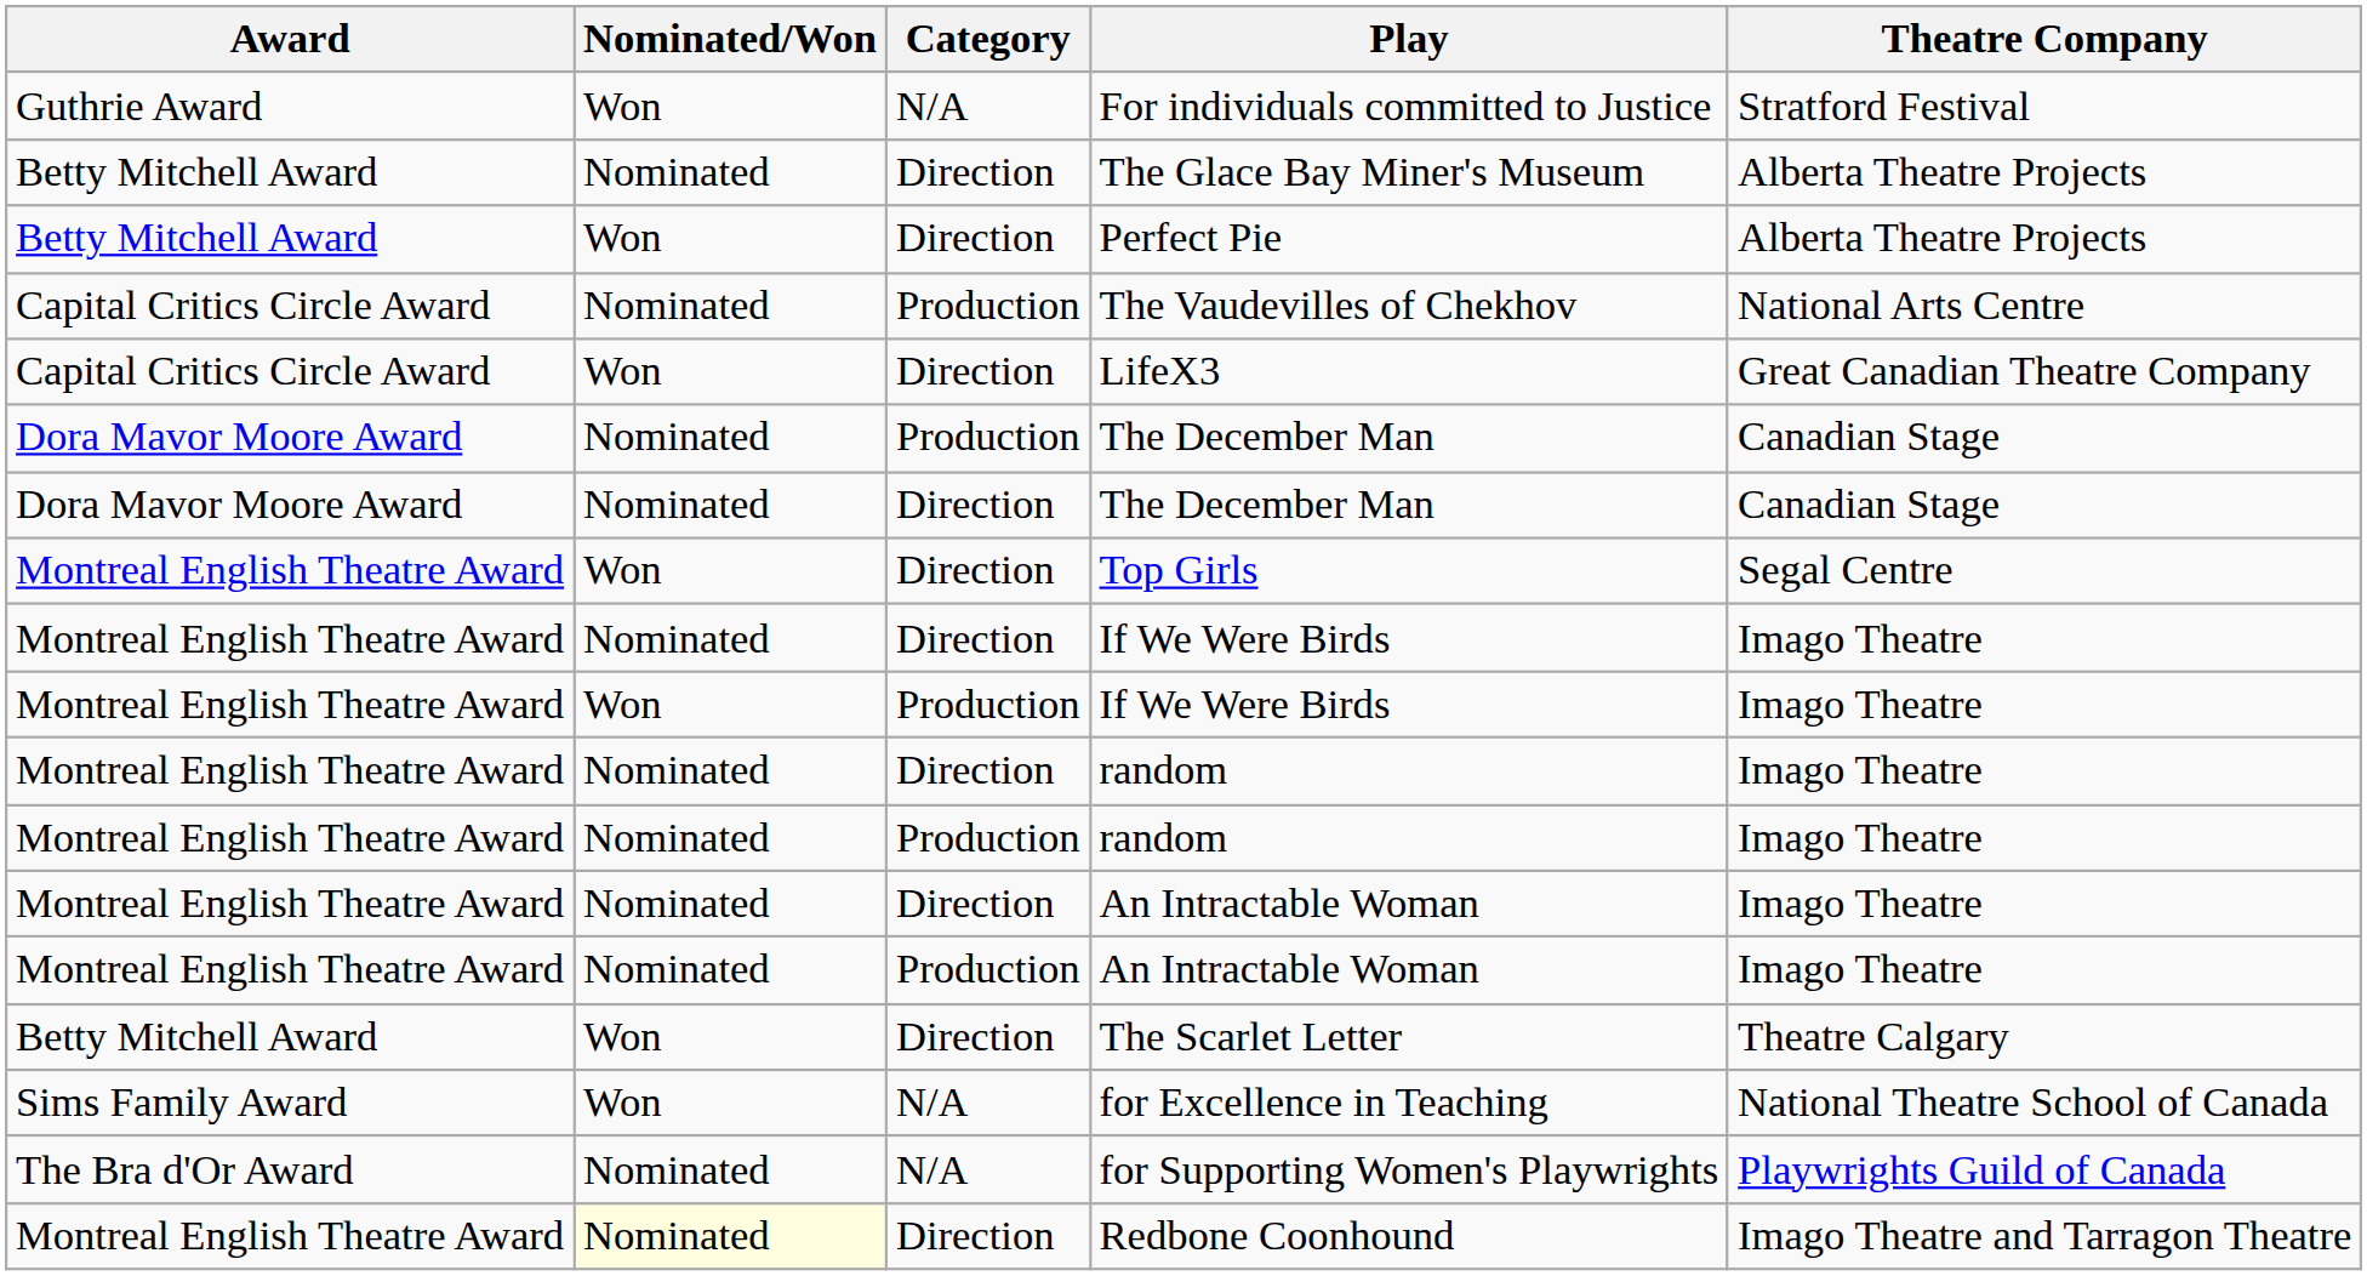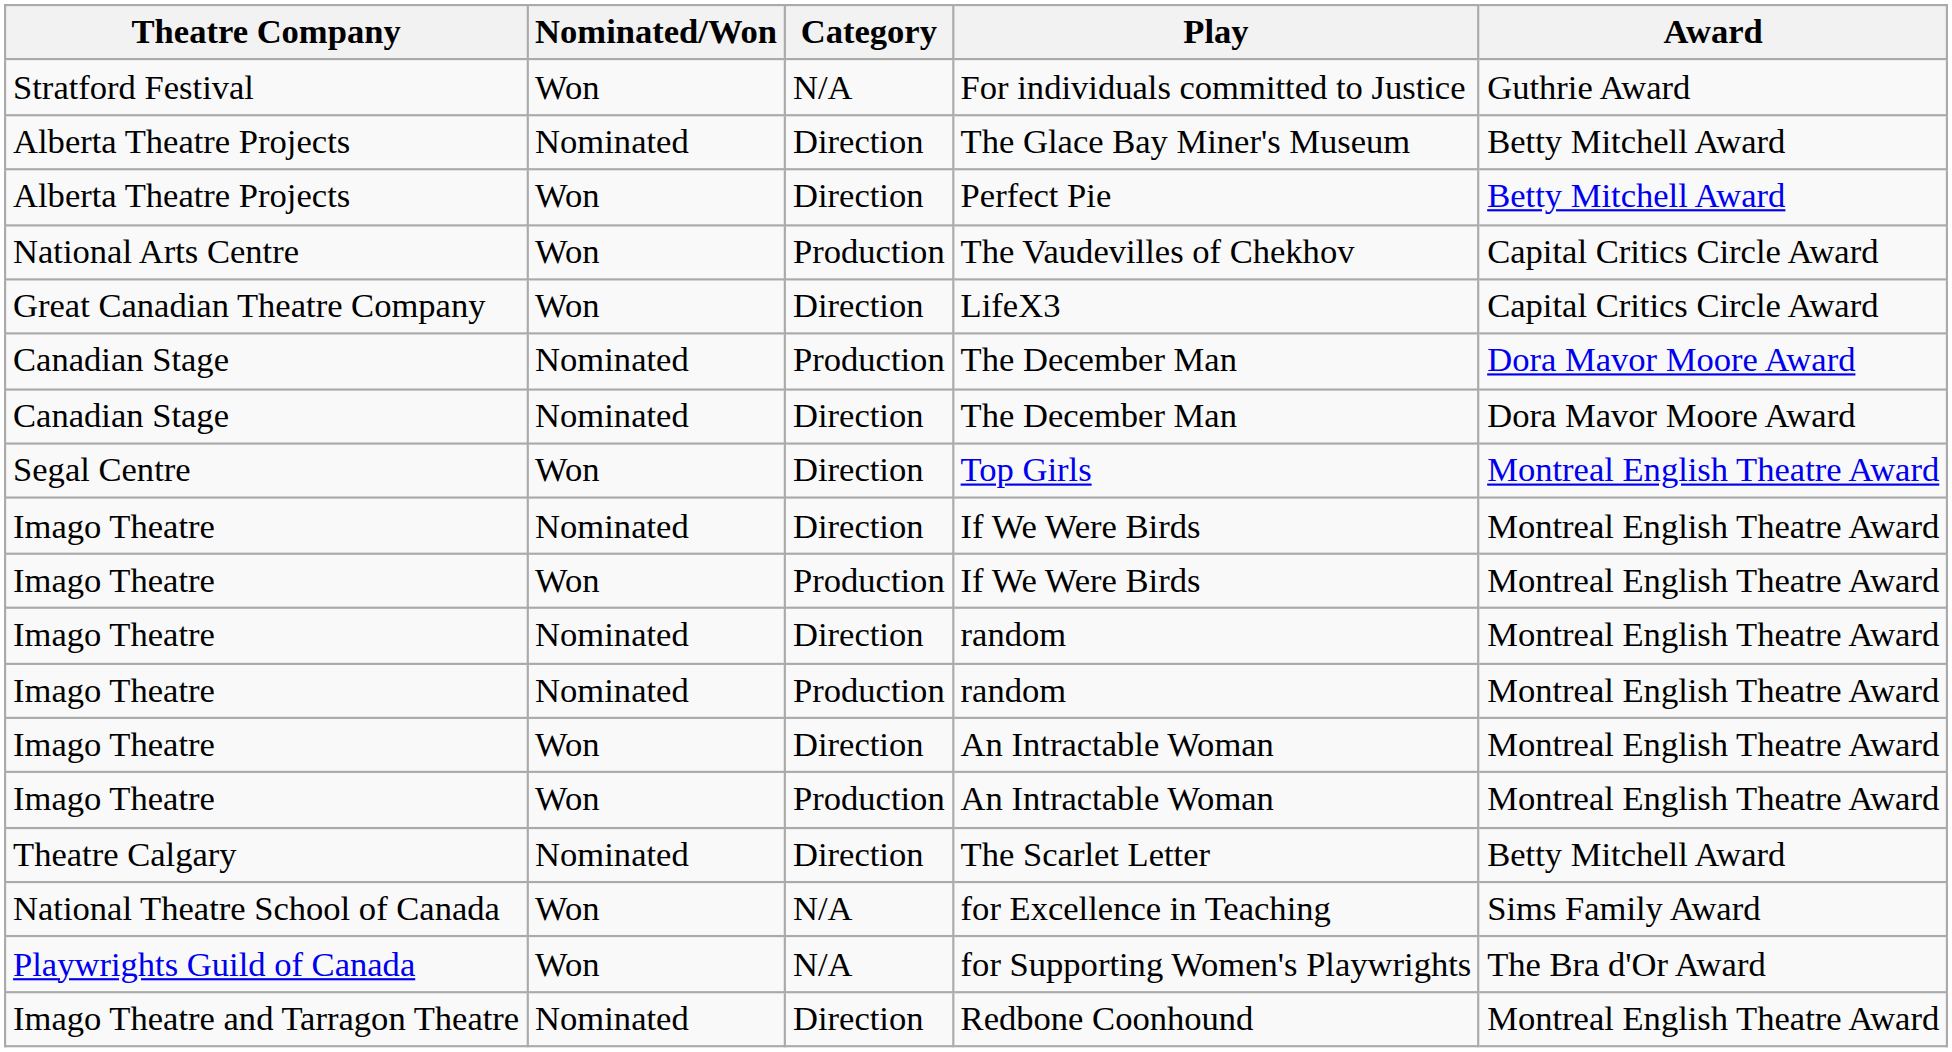columns swapped: Award <-> Theatre Company
The Vaudevilles of Chekhov | Nominated/Won: Nominated -> Won
Direction / An Intractable Woman | Nominated/Won: Nominated -> Won
Production / An Intractable Woman | Nominated/Won: Nominated -> Won
The Scarlet Letter | Nominated/Won: Won -> Nominated
for Supporting Women's Playwrights | Nominated/Won: Nominated -> Won
Redbone Coonhound | Nominated/Won: lightyellow background -> no background
